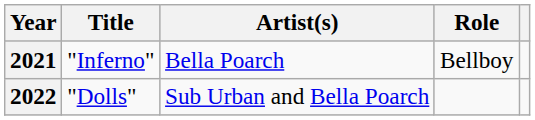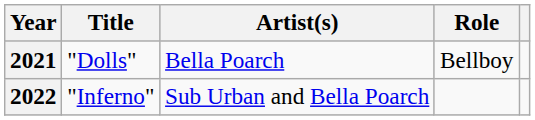2021 | Title: "Inferno" -> "Dolls"
2022 | Title: "Dolls" -> "Inferno"
